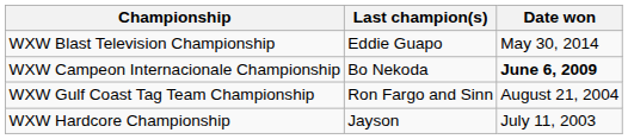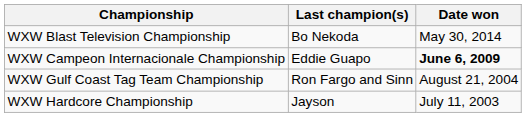WXW Blast Television Championship | Last champion(s): Eddie Guapo -> Bo Nekoda
WXW Campeon Internacionale Championship | Last champion(s): Bo Nekoda -> Eddie Guapo
